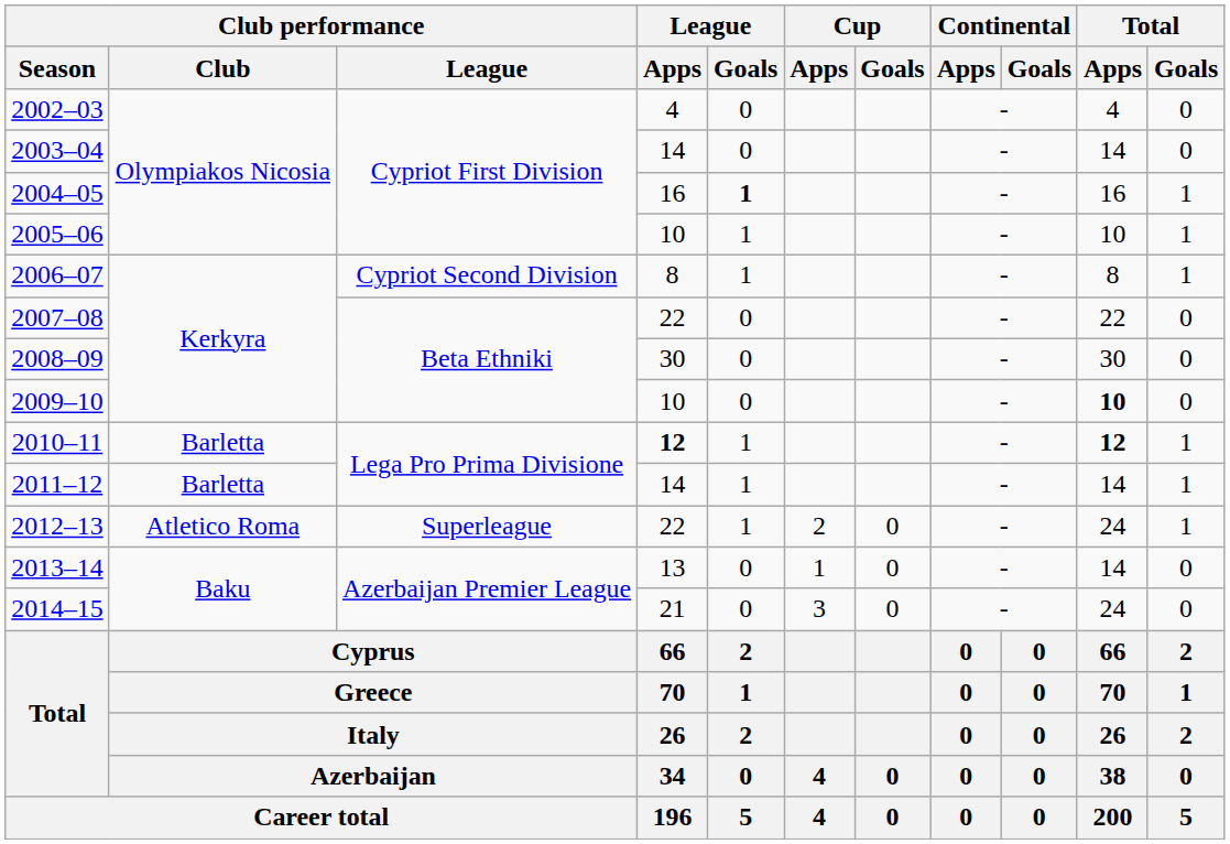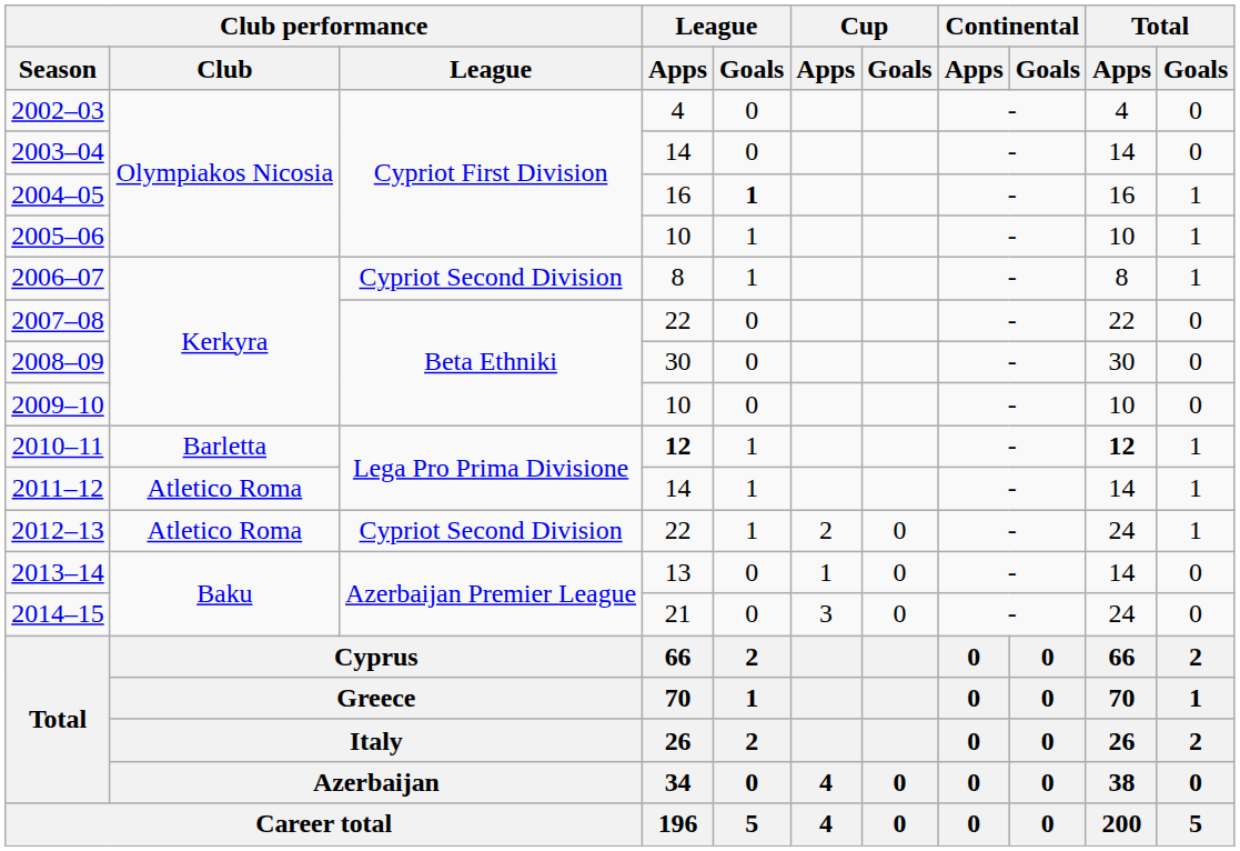2009–10 | Total / Apps: bold -> normal
2011–12 | Club performance / Club: Barletta -> Atletico Roma
2012–13 | Club performance / League: Superleague -> Cypriot Second Division
